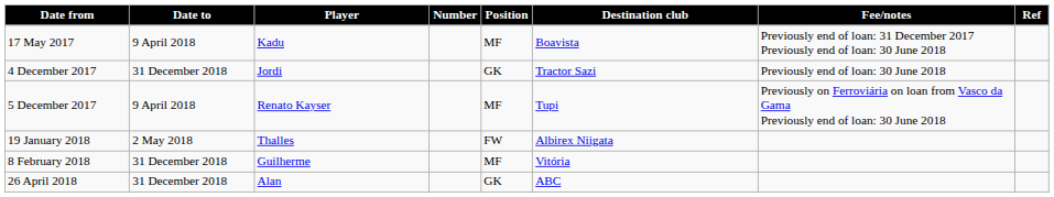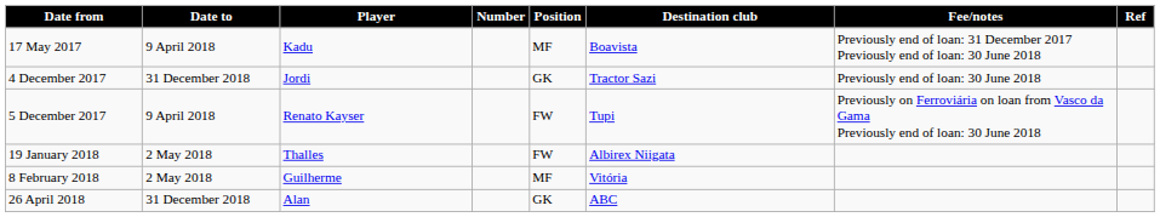5 December 2017 | Position: MF -> FW
8 February 2018 | Date to: 31 December 2018 -> 2 May 2018
